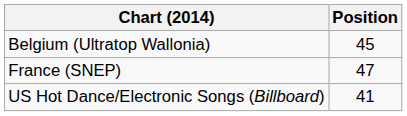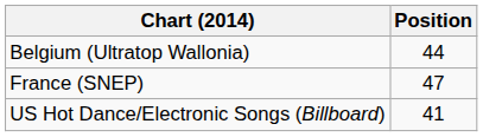Belgium (Ultratop Wallonia) | Position: 45 -> 44
